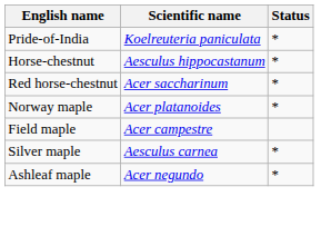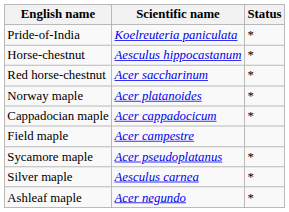+ row: Cappadocian maple | Acer cappadocicum | *
+ row: Sycamore maple | Acer pseudoplatanus | *
